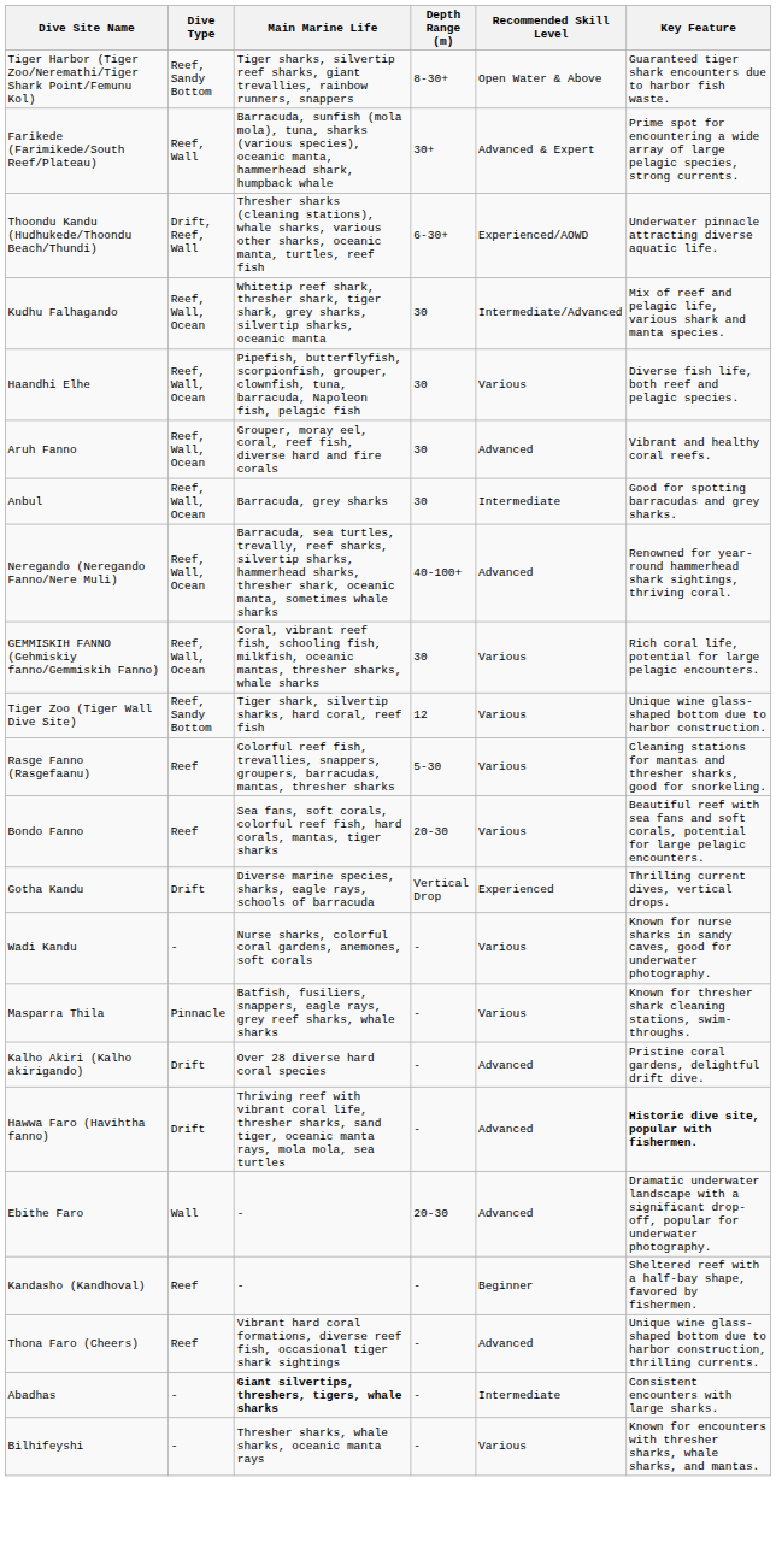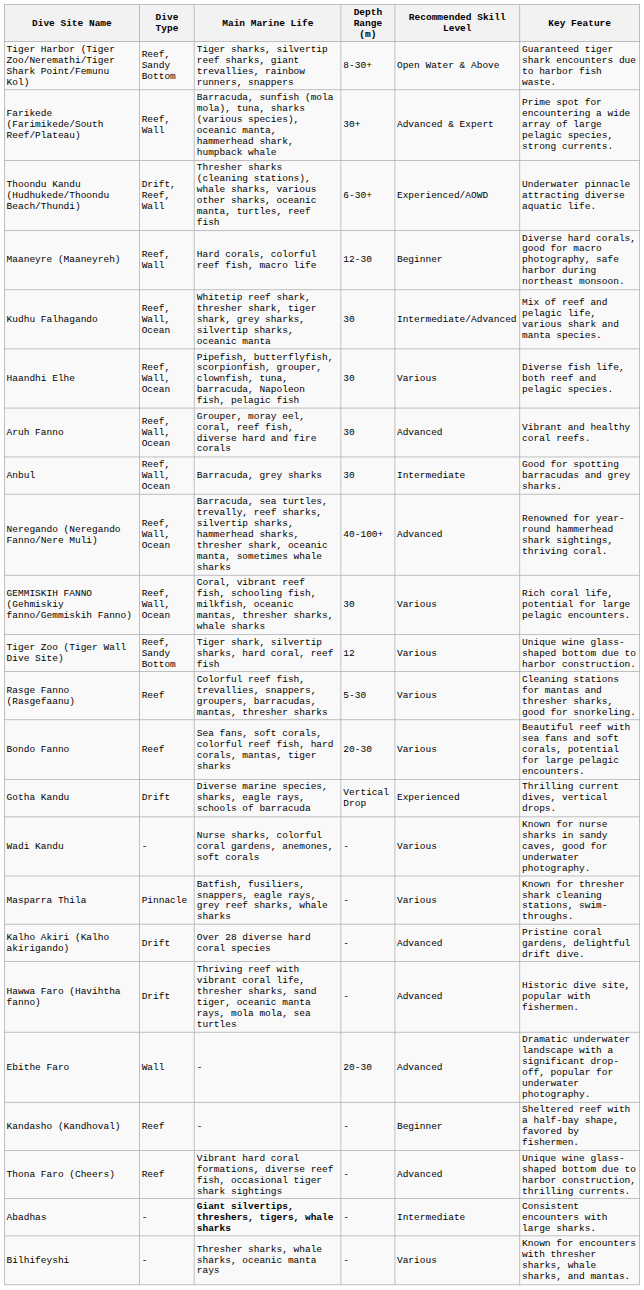+ row: Maaneyre (Maaneyreh) | Reef, Wall | Hard corals, colorful reef fish, macro life | 12-30 | Beginner | Diverse hard corals, good for macro photography, safe harbor during northeast monsoon.
Hawwa Faro (Havihtha fanno) | Key Feature: bold -> normal
